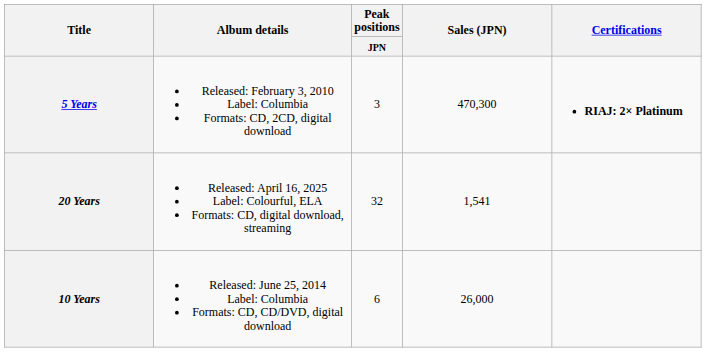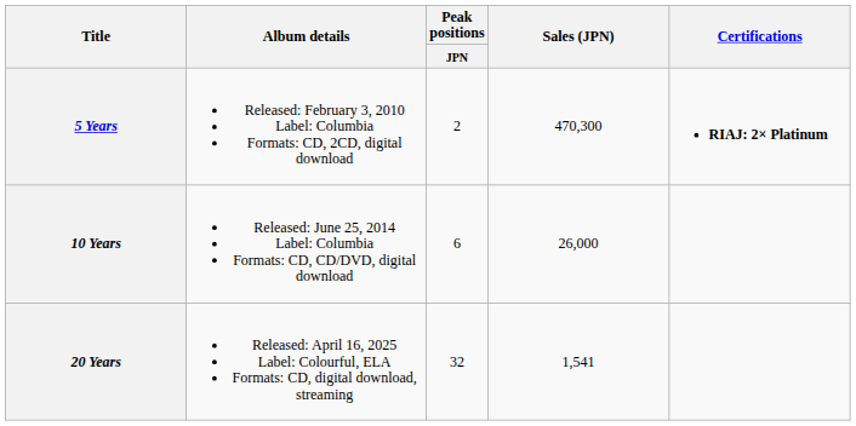5 Years | Peak positions / JPN: 3 -> 2
rows swapped: 10 Years <-> 20 Years
